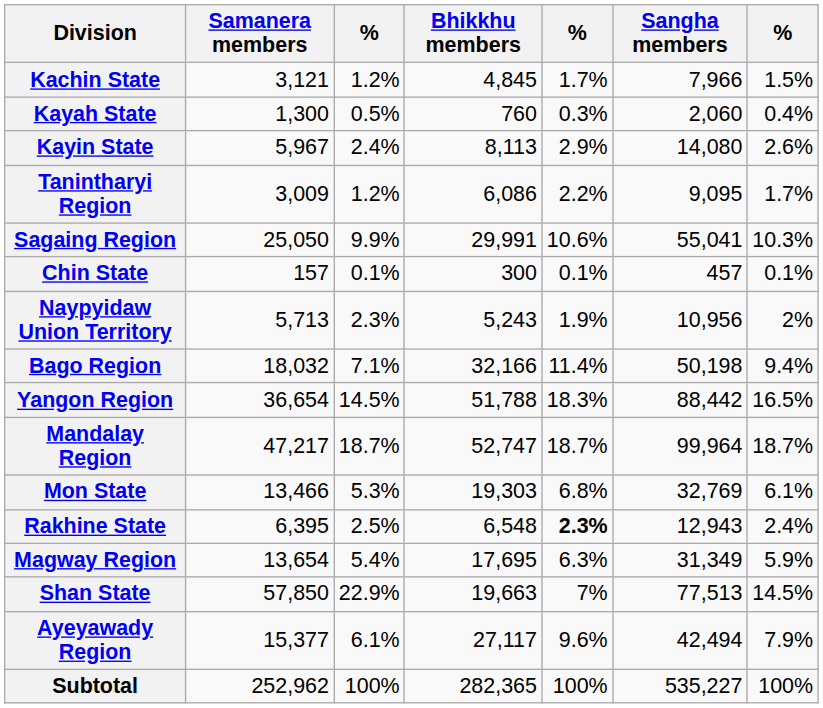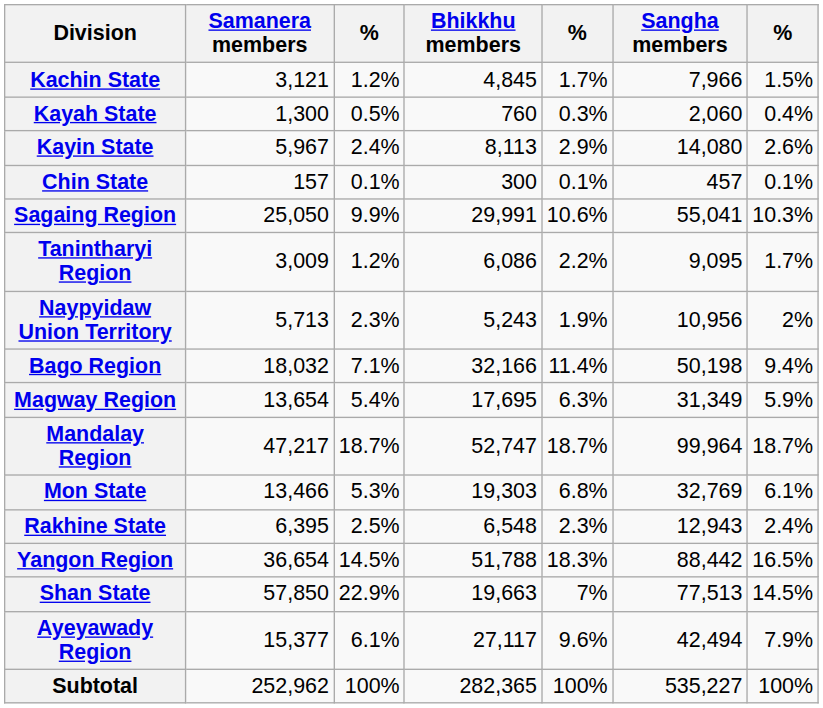rows swapped: Chin State <-> Tanintharyi Region
rows swapped: Magway Region <-> Yangon Region
Rakhine State | column 5: bold -> normal
